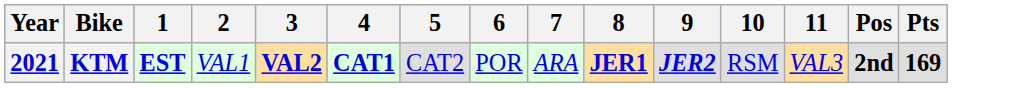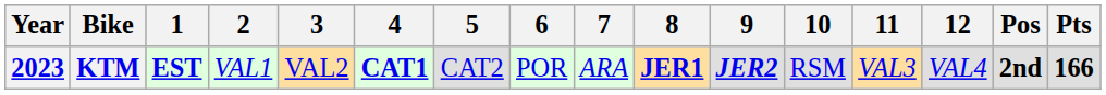+ column: 12 | VAL4
KTM | Year: 2021 -> 2023
KTM | 3: bold -> normal
KTM | Pts: 169 -> 166
